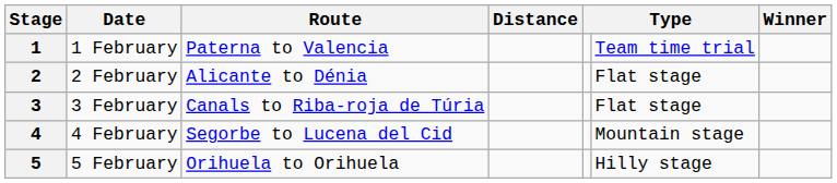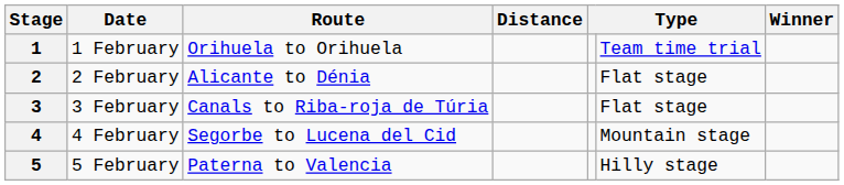1 | Route: Paterna to Valencia -> Orihuela to Orihuela
5 | Route: Orihuela to Orihuela -> Paterna to Valencia
